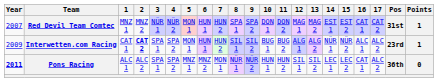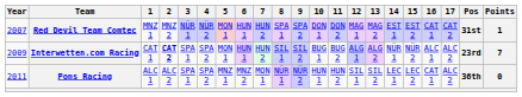Interwetten.com Racing | Points: 1 -> 7
Pons Racing | Year: bold -> normal
